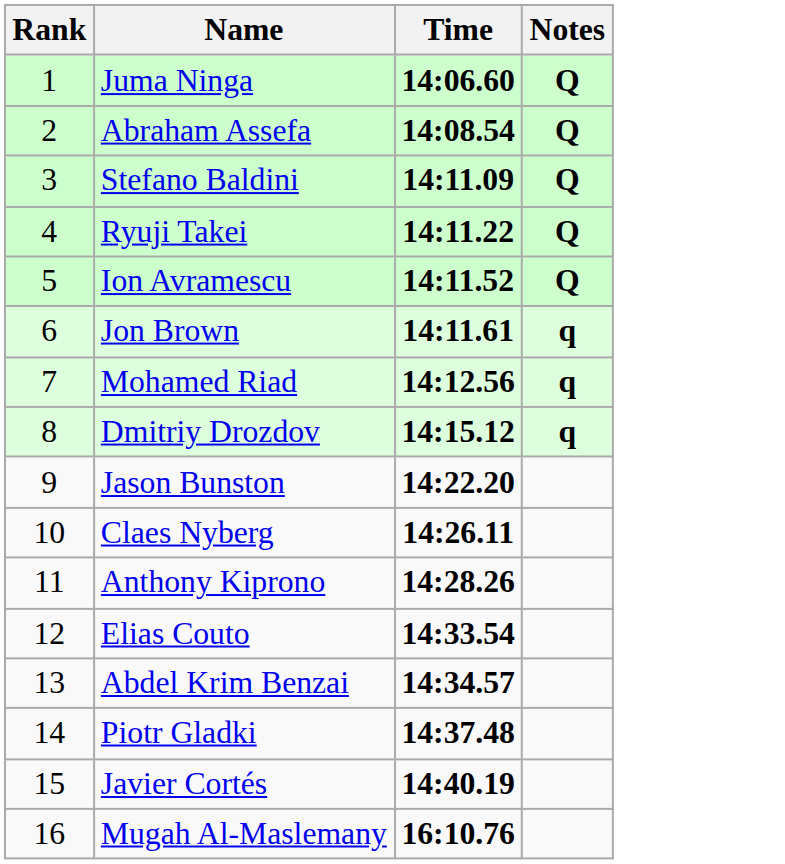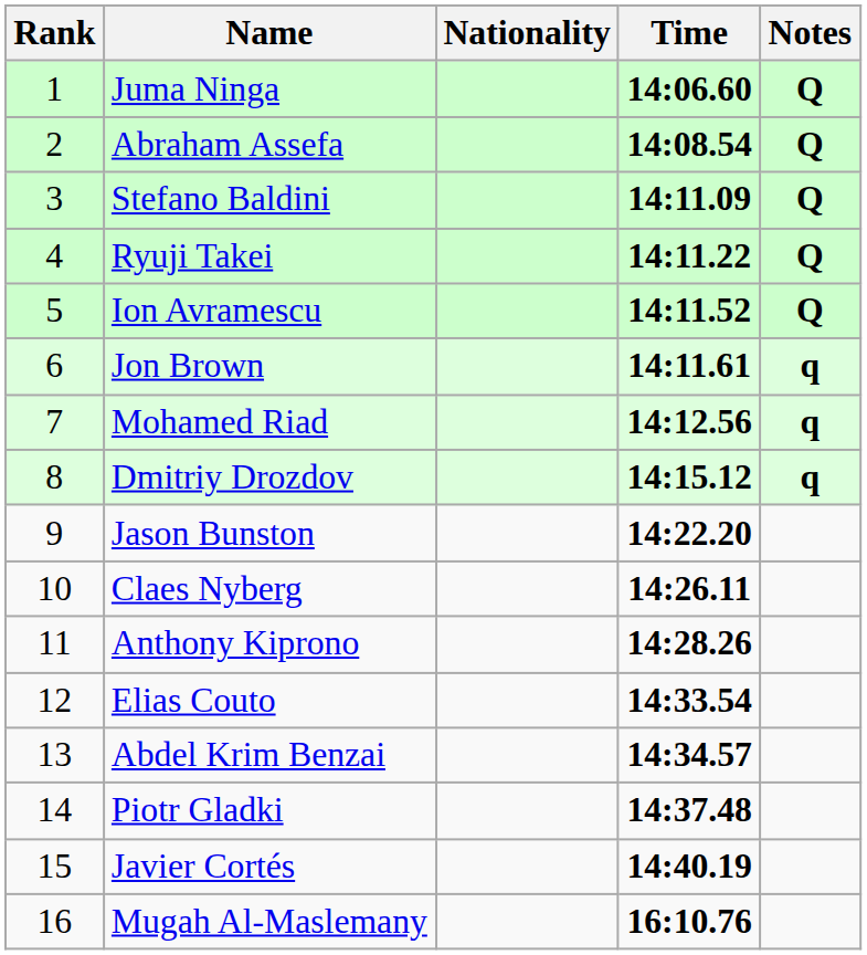+ column: Nationality
